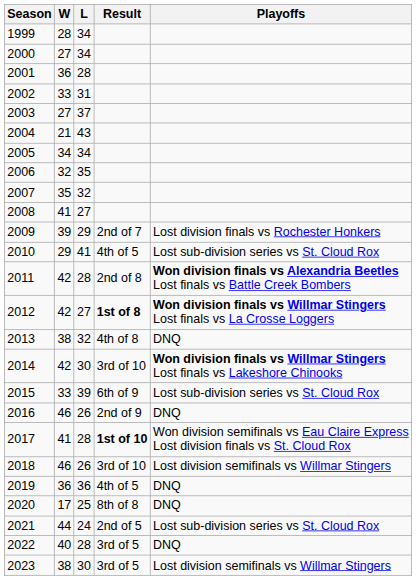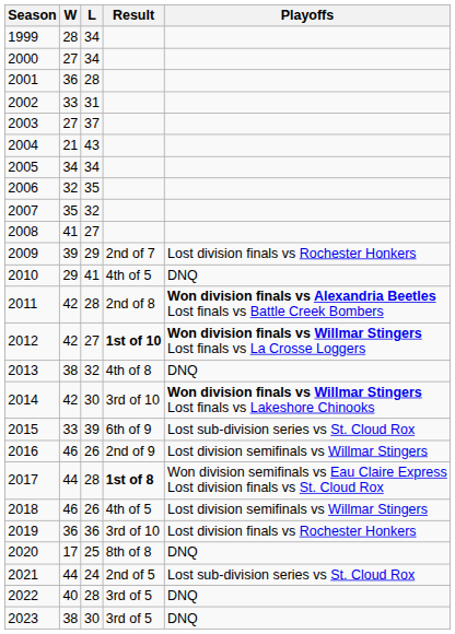2010 | Playoffs: Lost sub-division series vs St. Cloud Rox -> DNQ
2012 | Result: 1st of 8 -> 1st of 10
2016 | Playoffs: DNQ -> Lost division semifinals vs Willmar Stingers
2017 | W: 41 -> 44
2017 | Result: 1st of 10 -> 1st of 8
2018 | Result: 3rd of 10 -> 4th of 5
2019 | Result: 4th of 5 -> 3rd of 10
2019 | Playoffs: DNQ -> Lost division finals vs Rochester Honkers
2023 | Playoffs: Lost division semifinals vs Willmar Stingers -> DNQ
